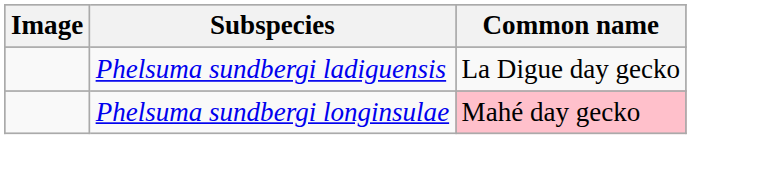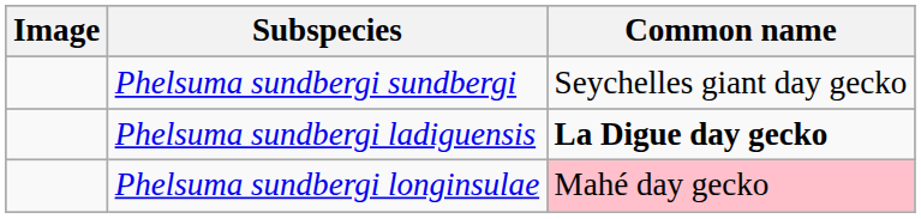+ row: Phelsuma sundbergi sundbergi | Seychelles giant day gecko
Phelsuma sundbergi ladiguensis | Common name: normal -> bold
